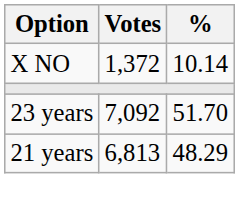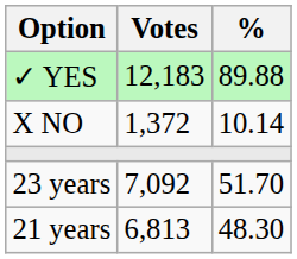+ row: ✓ YES | 12,183 | 89.88
21 years | %: 48.29 -> 48.30
